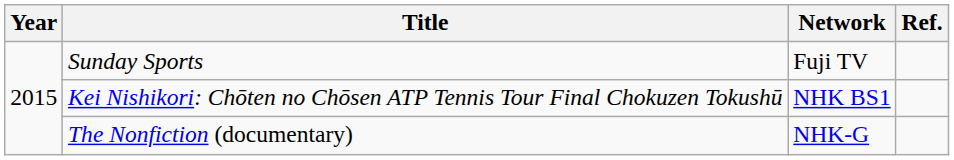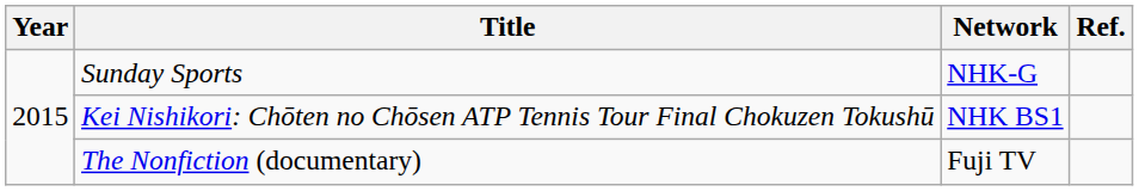Sunday Sports | Network: Fuji TV -> NHK-G
The Nonfiction (documentary) | Network: NHK-G -> Fuji TV
